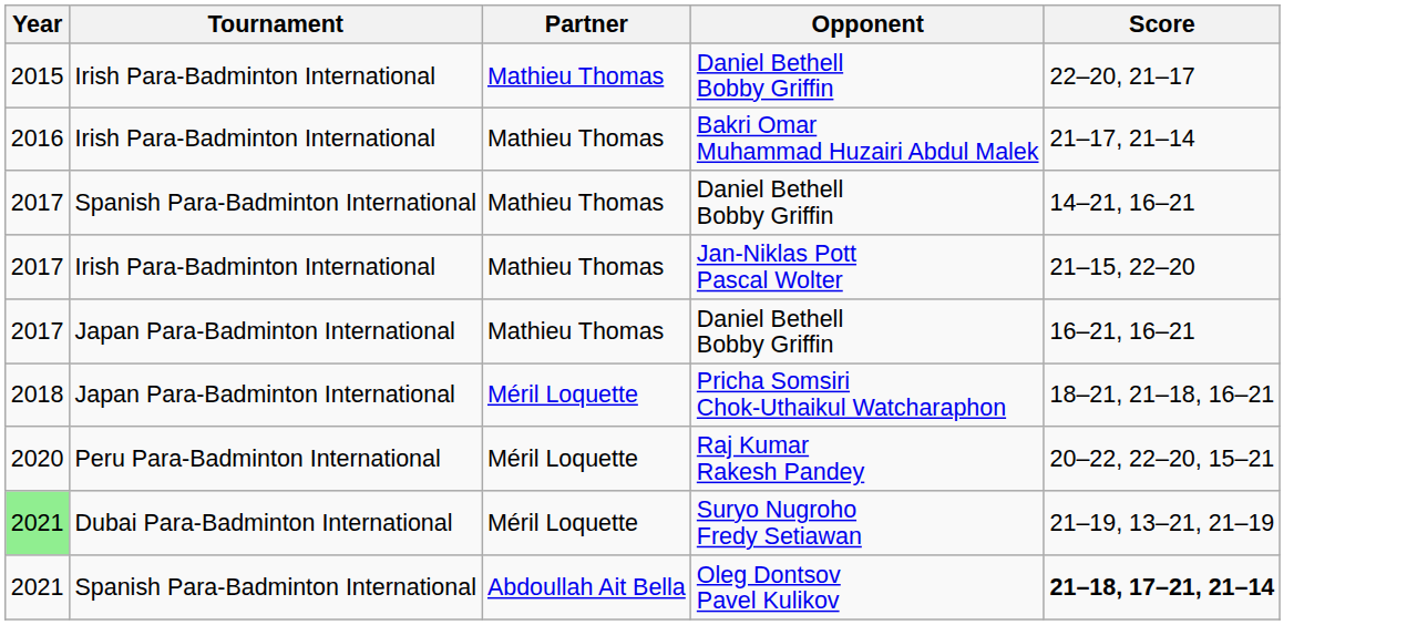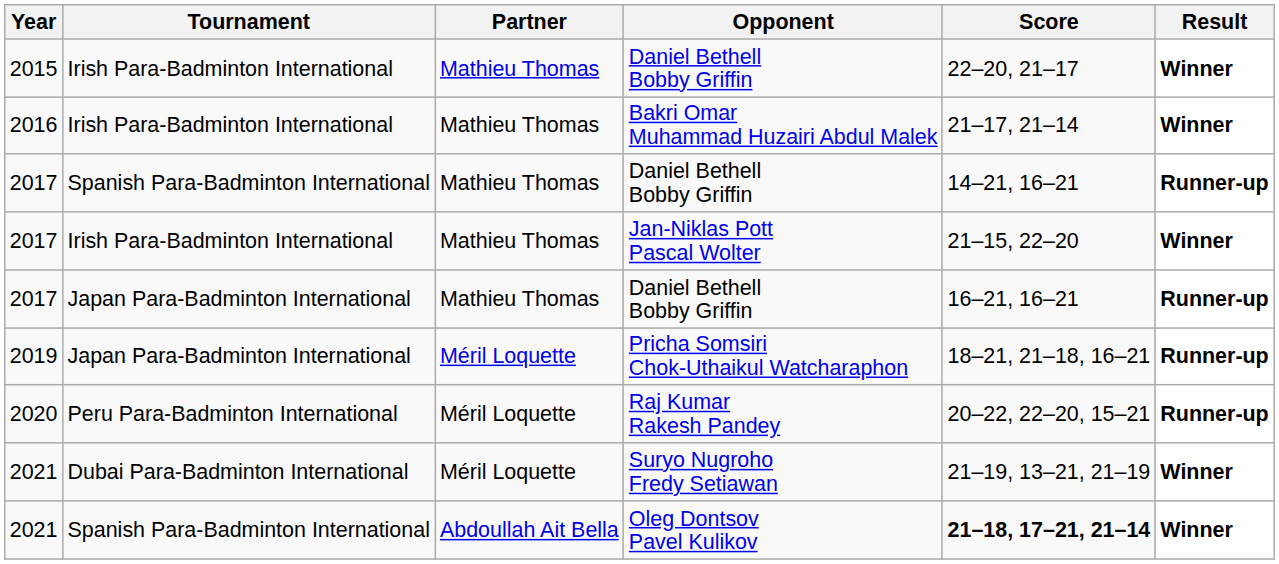+ column: Result | Winner | Winner | Runner-up | Winner | Runner-up | Runner-up | Runner-up | Winner | Winner
Pricha Somsiri Chok-Uthaikul Watcharaphon | Year: 2018 -> 2019
Suryo Nugroho Fredy Setiawan | Year: lightgreen background -> no background
